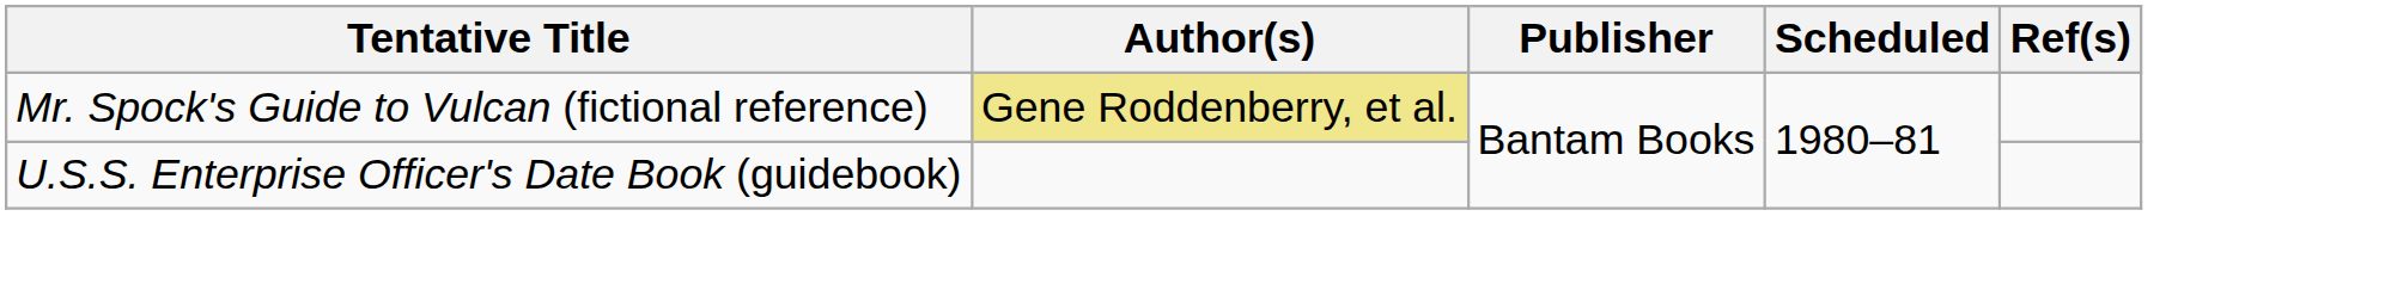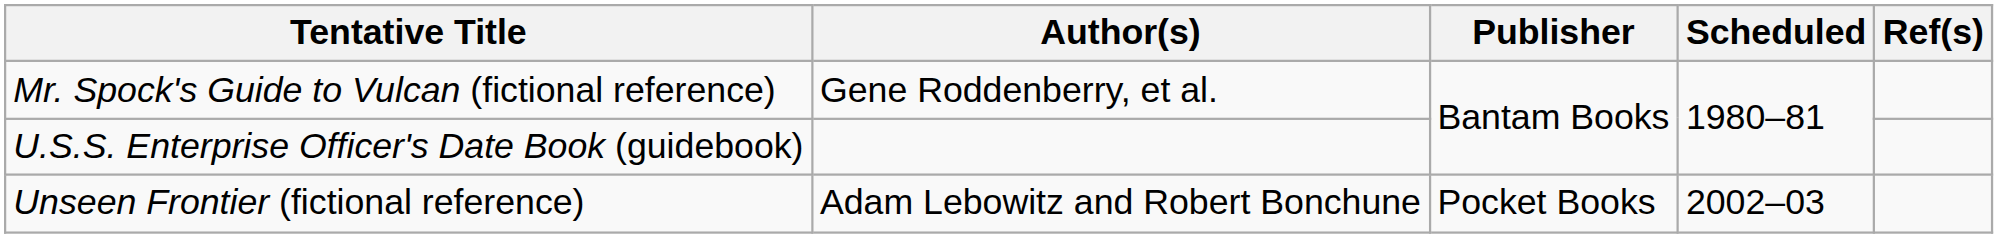Mr. Spock's Guide to Vulcan (fictional reference) | Author(s): khaki background -> no background
+ row: Unseen Frontier (fictional reference) | Adam Lebowitz and Robert Bonchune | Pocket Books | 2002–03
